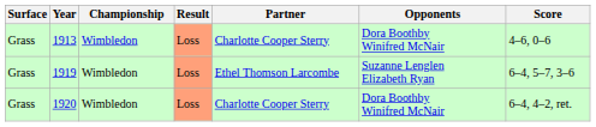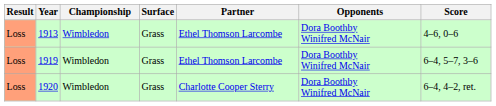columns swapped: Result <-> Surface
1913 | Partner: Charlotte Cooper Sterry -> Ethel Thomson Larcombe
1919 | Opponents: Suzanne Lenglen Elizabeth Ryan -> Dora Boothby Winifred McNair
